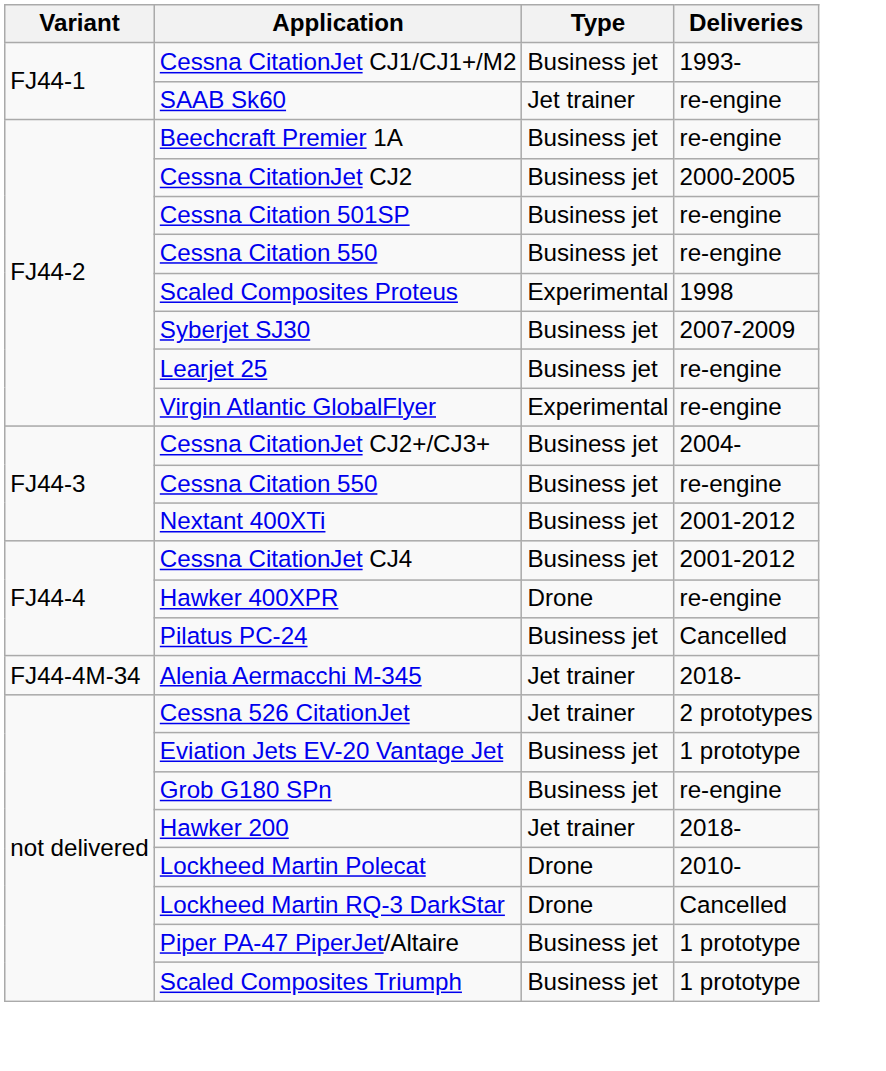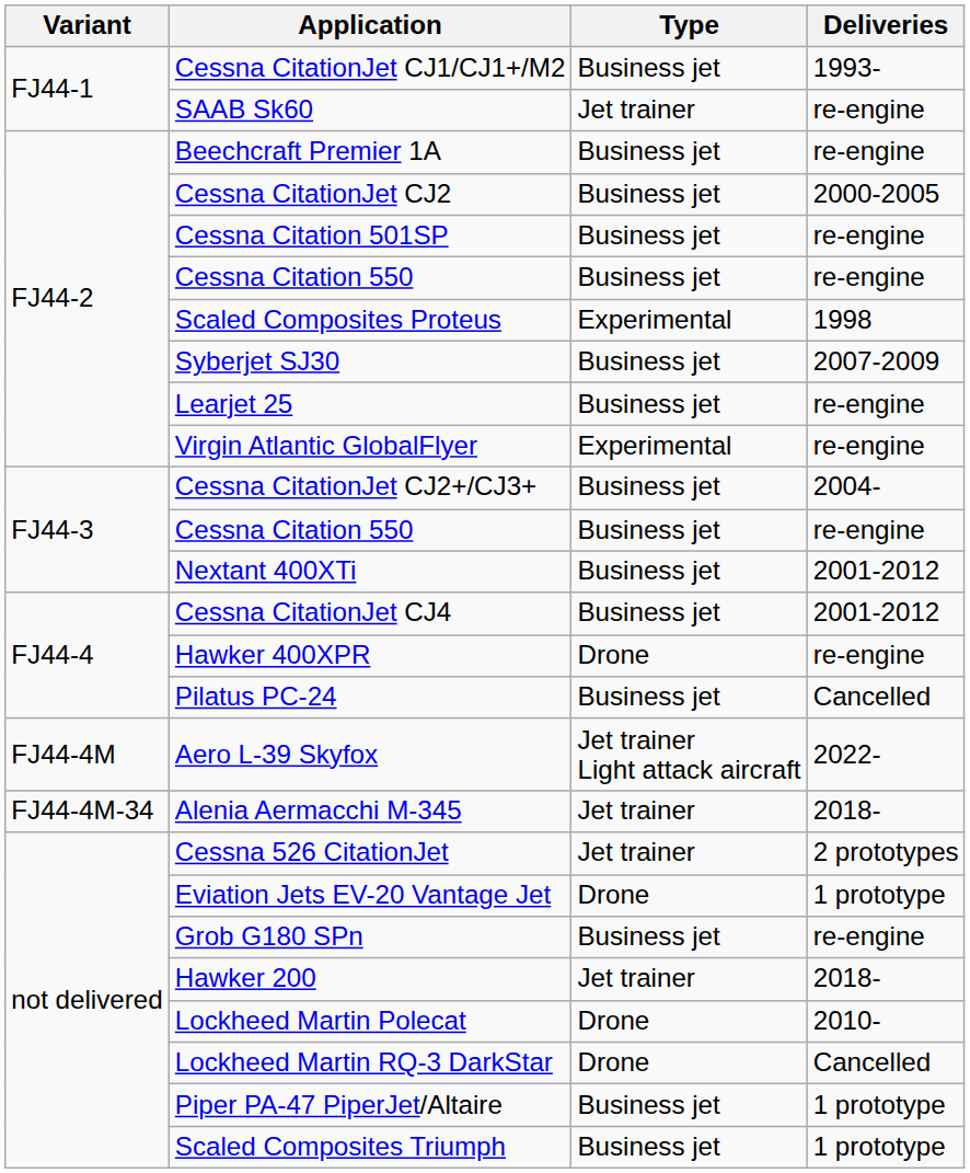+ row: FJ44-4M | Aero L-39 Skyfox | Jet trainer Light attack aircraft | 2022-
Eviation Jets EV-20 Vantage Jet | Type: Business jet -> Drone
